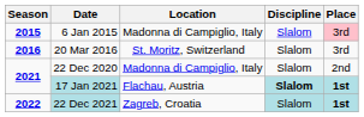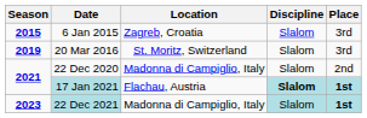6 Jan 2015 | Location: Madonna di Campiglio, Italy -> Zagreb, Croatia
6 Jan 2015 | Place: pink background -> no background
20 Mar 2016 | Season: 2016 -> 2019
22 Dec 2021 | Season: 2022 -> 2023
22 Dec 2021 | Location: Zagreb, Croatia -> Madonna di Campiglio, Italy
